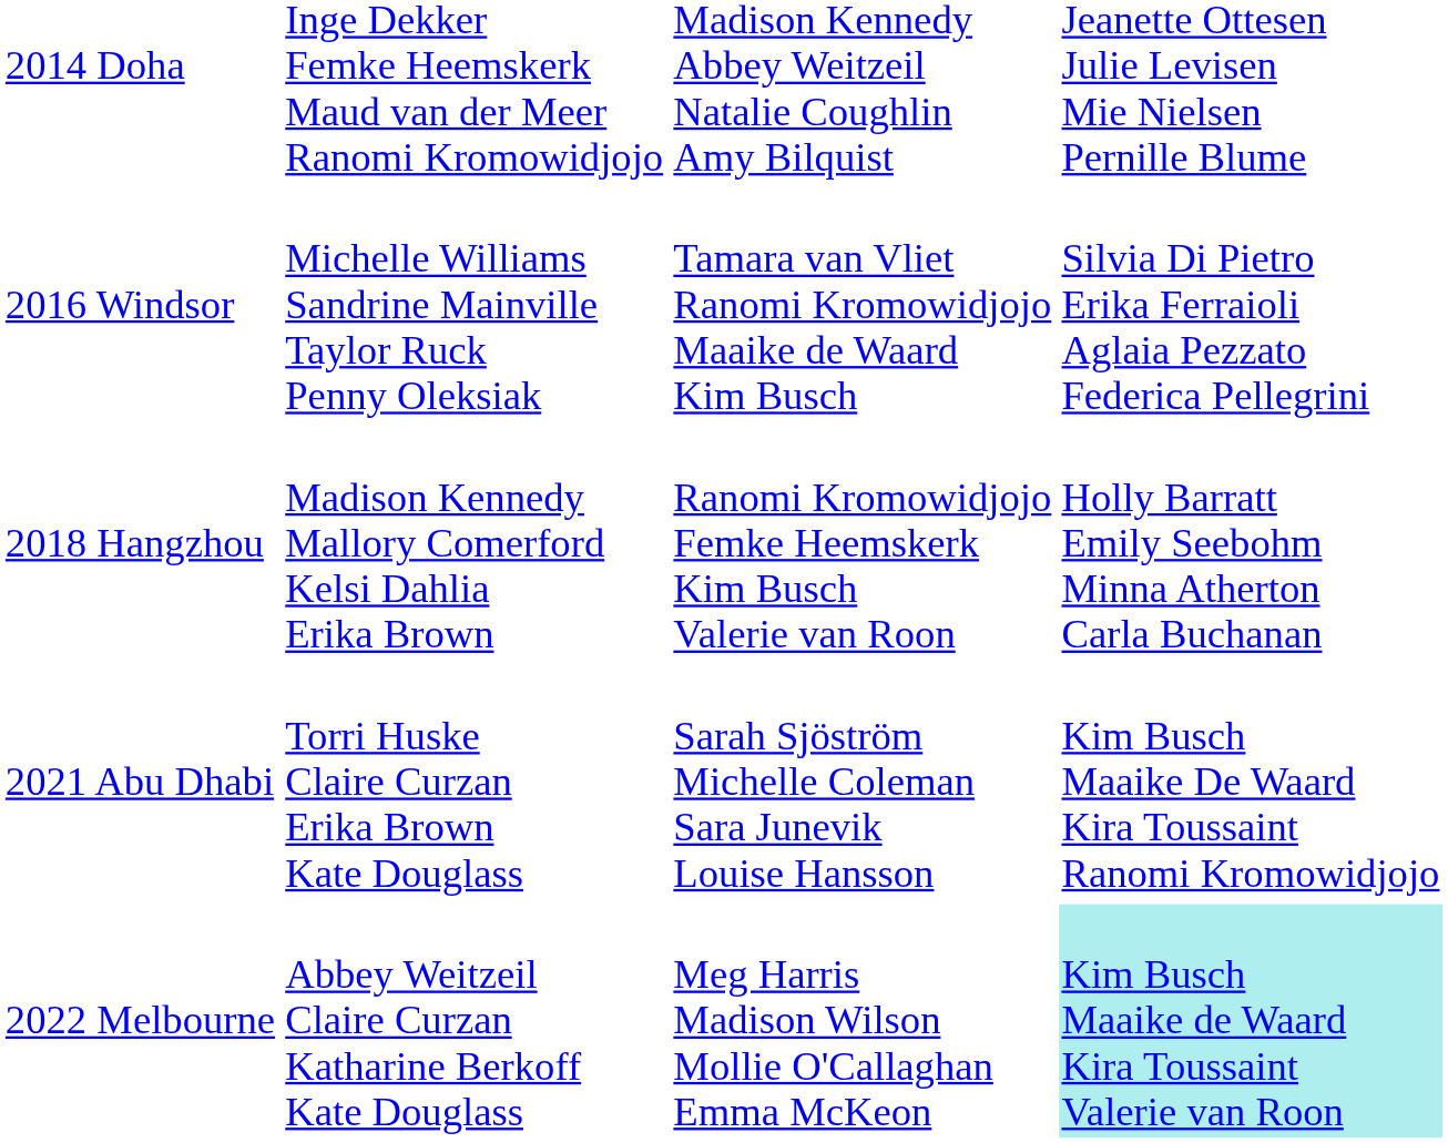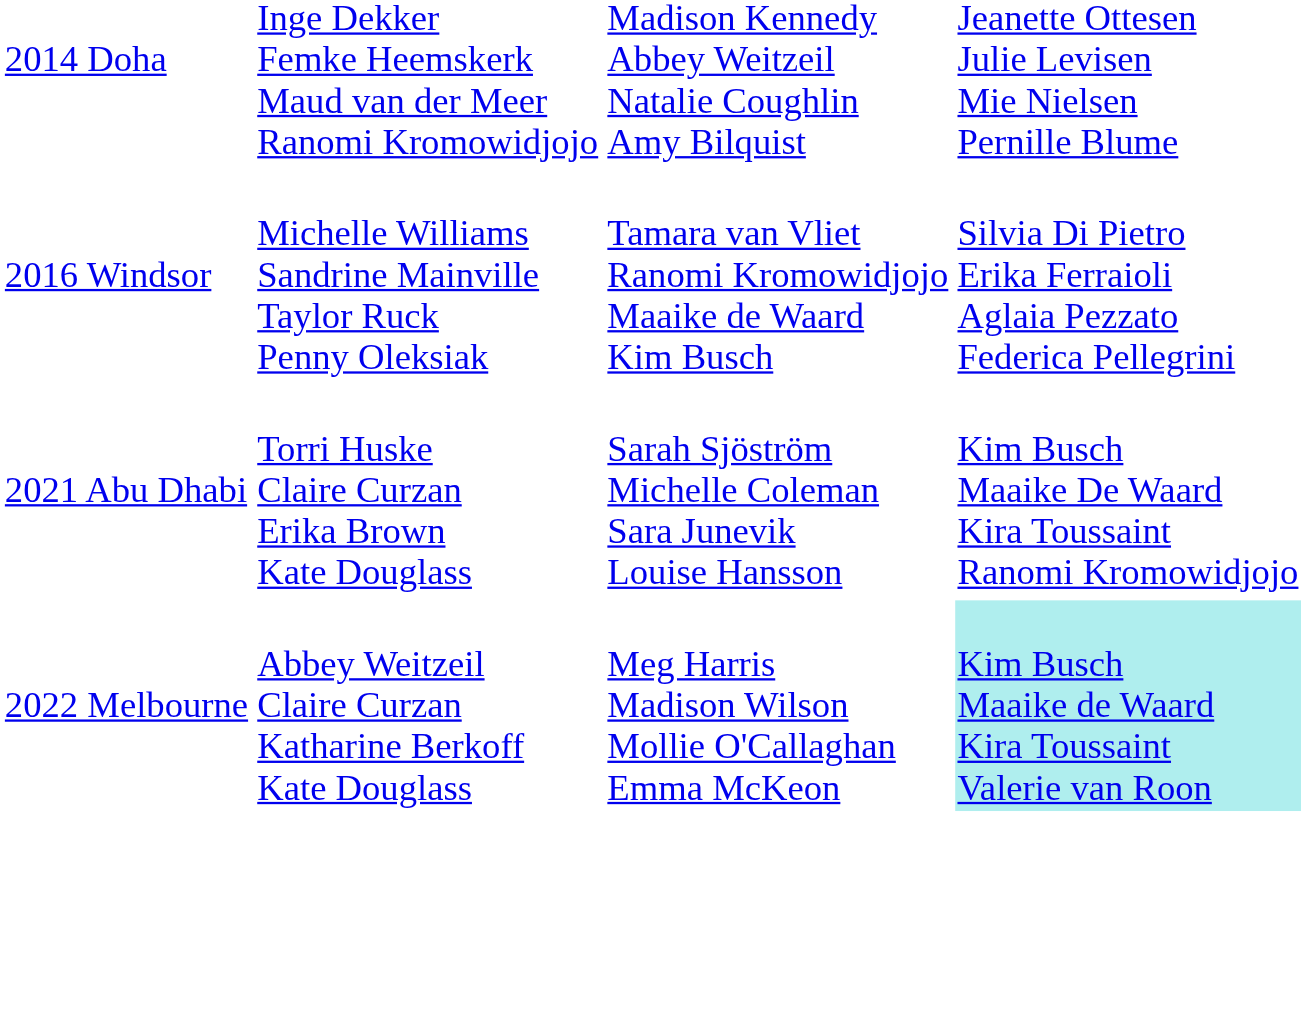- row: 2018 Hangzhou | Madison Kennedy Mallory Comerford Kelsi Dahlia Erika Brown | Ranomi Kromowidjojo Femke Heemskerk Kim Busch Valerie van Roon | Holly Barratt Emily Seebohm Minna Atherton Carla Buchanan
